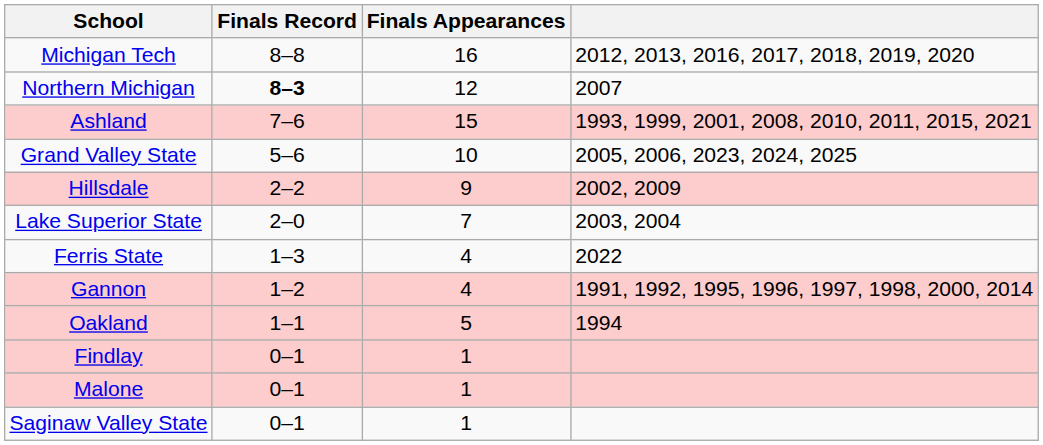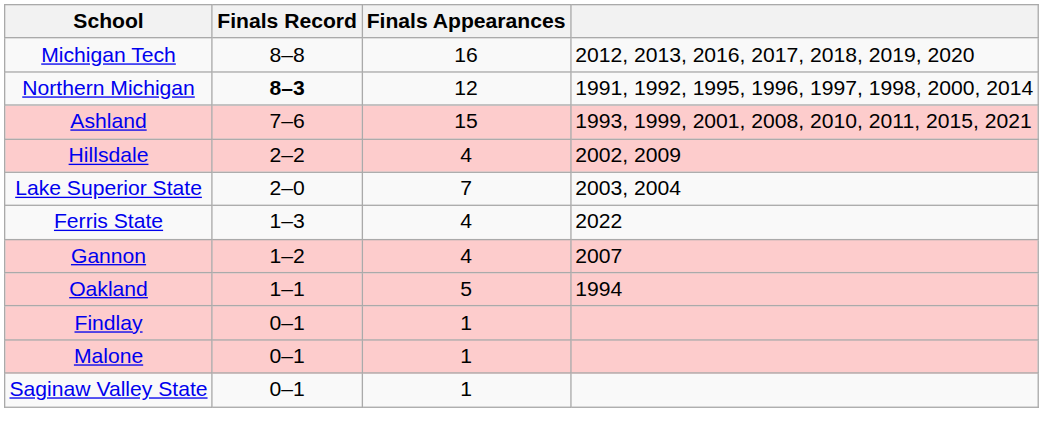Northern Michigan | column 4: 2007 -> 1991, 1992, 1995, 1996, 1997, 1998, 2000, 2014
- row: Grand Valley State | 5–6 | 10 | 2005, 2006, 2023, 2024, 2025
Hillsdale | Finals Appearances: 9 -> 4
Gannon | column 4: 1991, 1992, 1995, 1996, 1997, 1998, 2000, 2014 -> 2007
